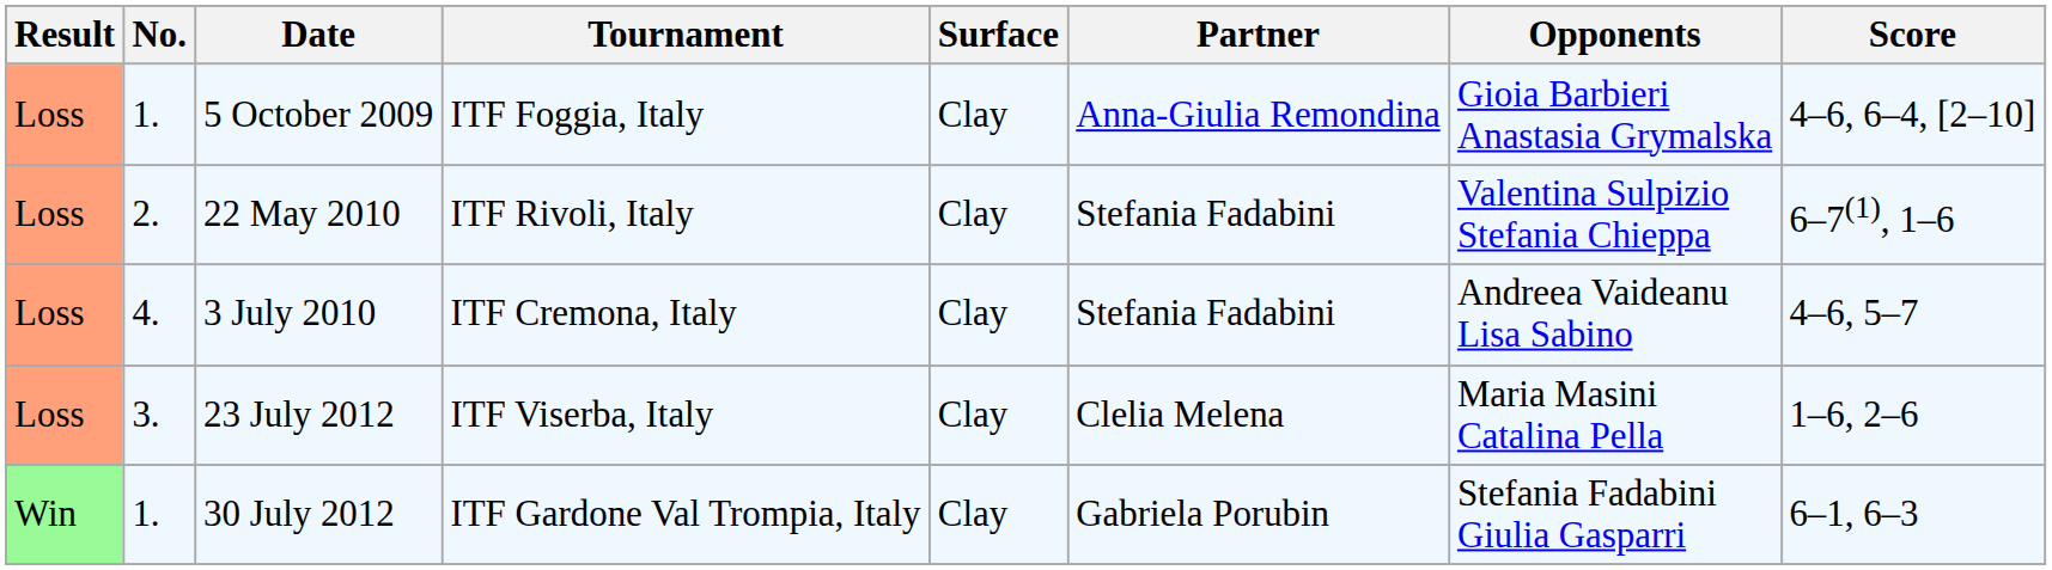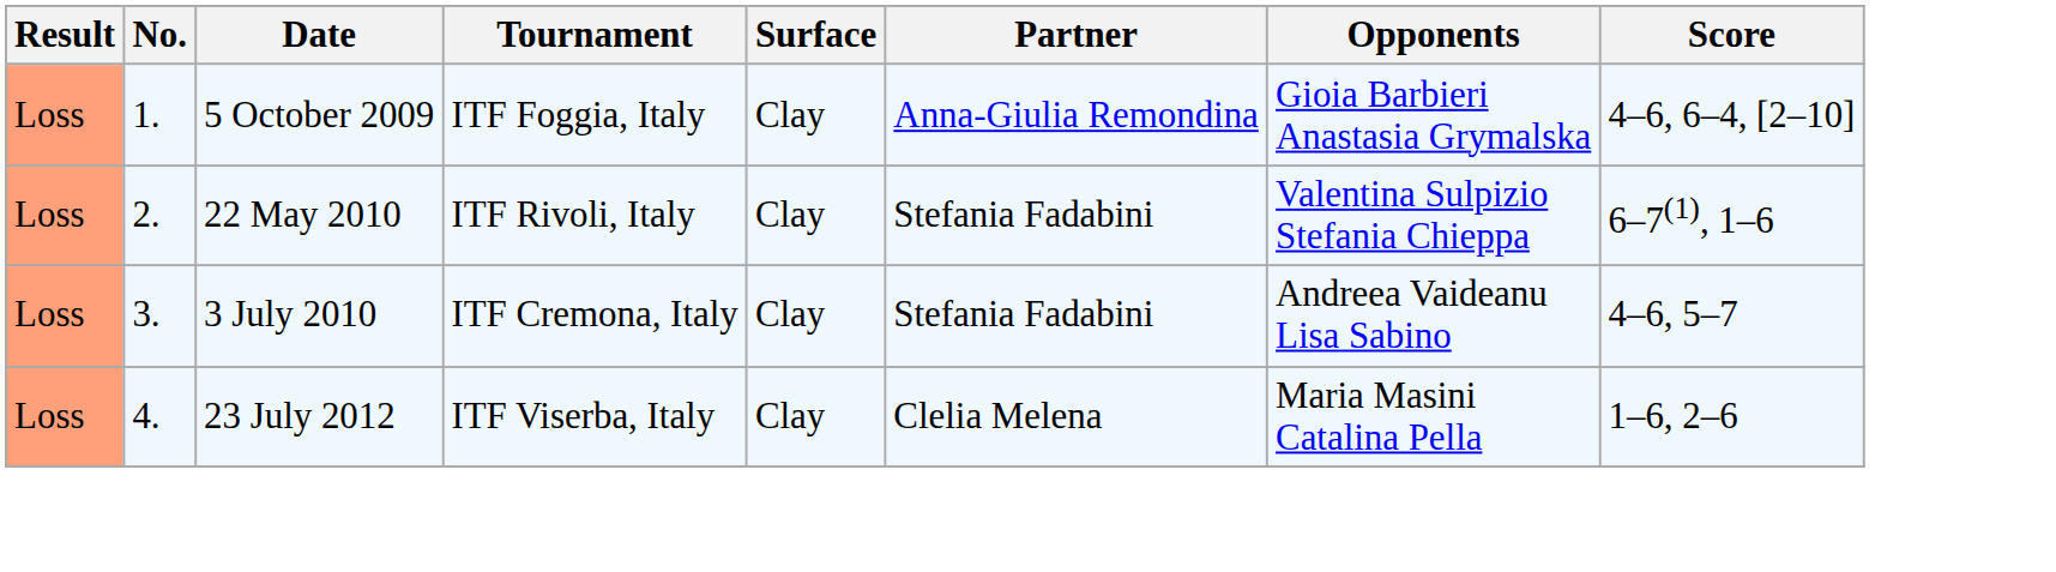3 July 2010 | No.: 4. -> 3.
23 July 2012 | No.: 3. -> 4.
- row: Win | 1. | 30 July 2012 | ITF Gardone Val Trompia, Italy | Clay | Gabriela Porubin | Stefania Fadabini Giulia Gasparri | 6–1, 6–3
